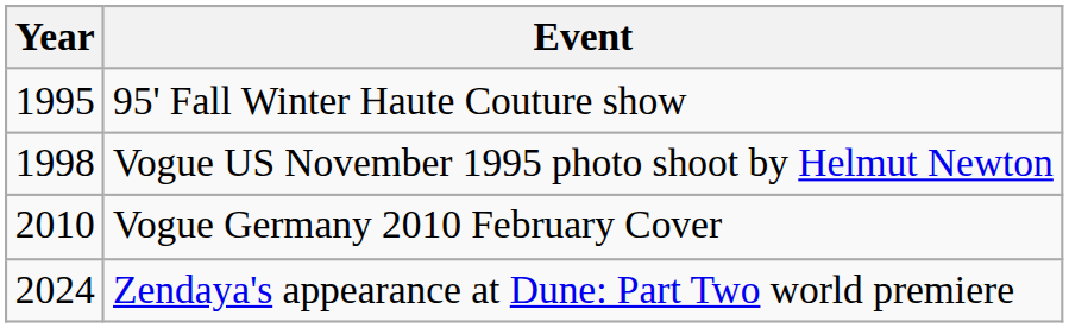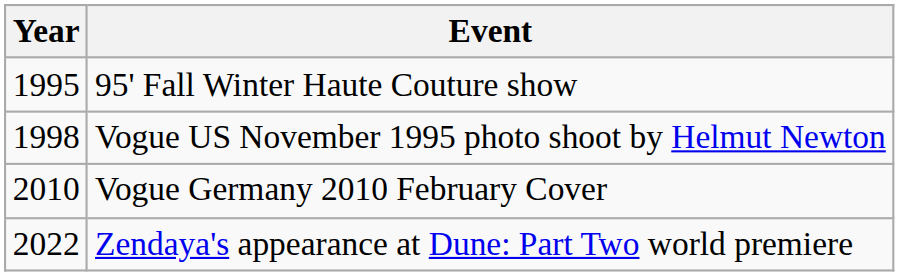Zendaya's appearance at Dune: Part Two world premiere | Year: 2024 -> 2022
